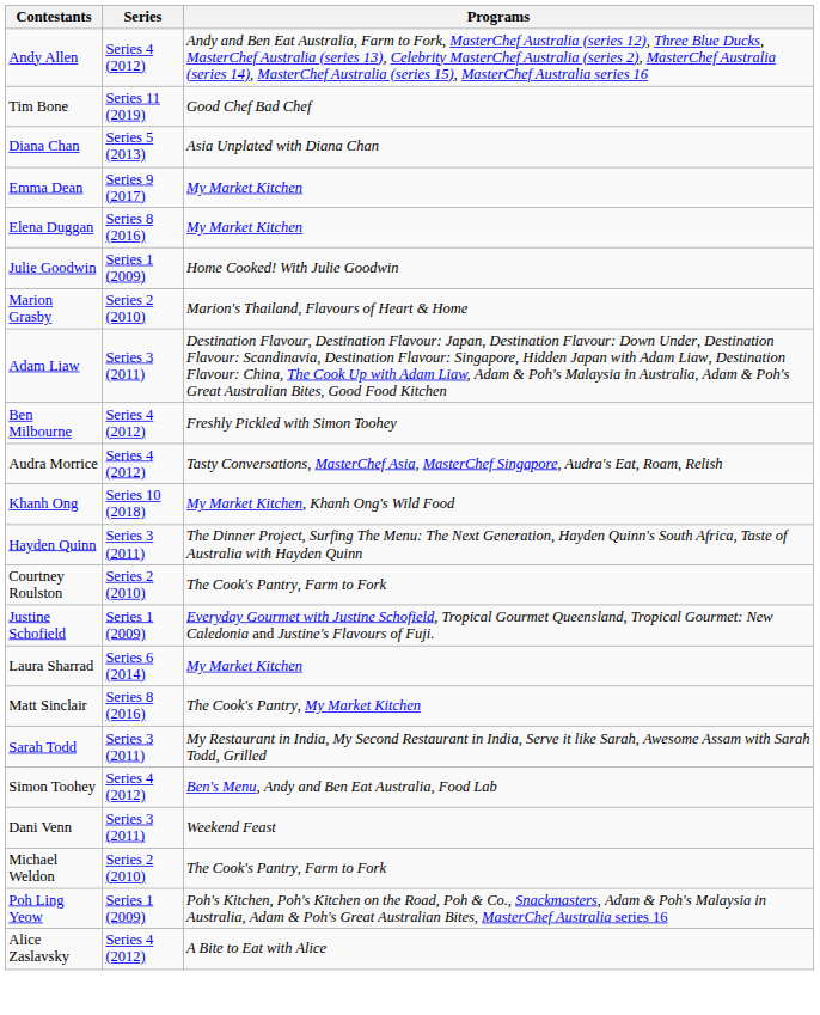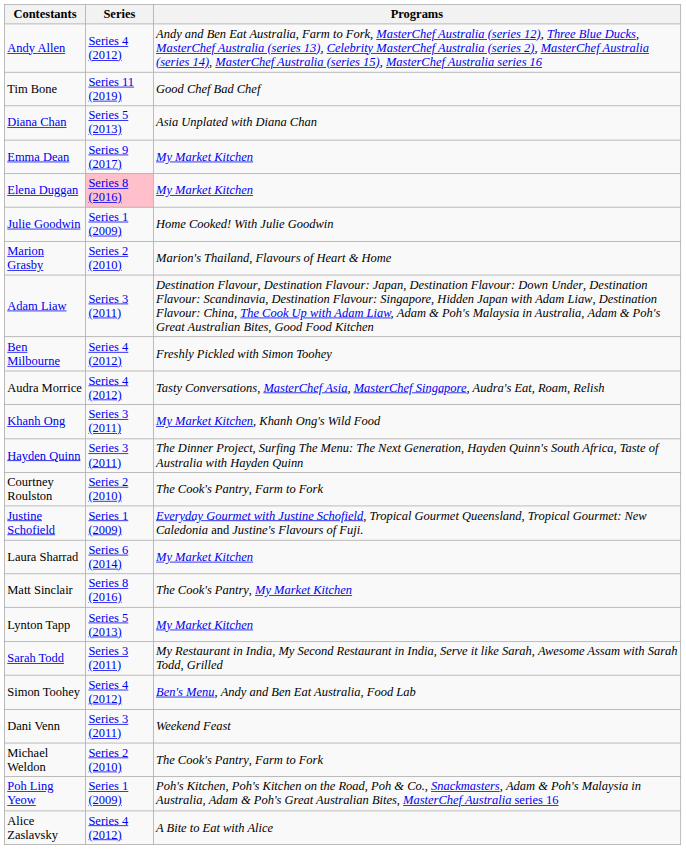Elena Duggan | Series: no background -> pink background
Khanh Ong | Series: Series 10 (2018) -> Series 3 (2011)
+ row: Lynton Tapp | Series 5 (2013) | My Market Kitchen
